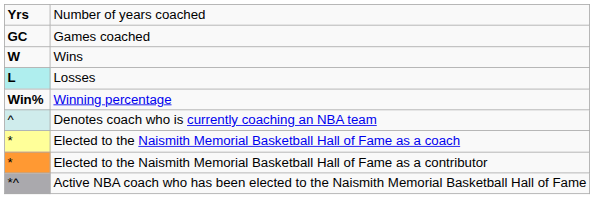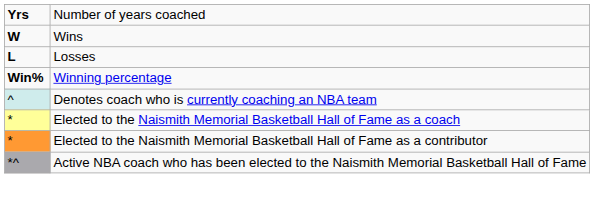- row: GC | Games coached
Losses | column 1: paleturquoise background -> no background
